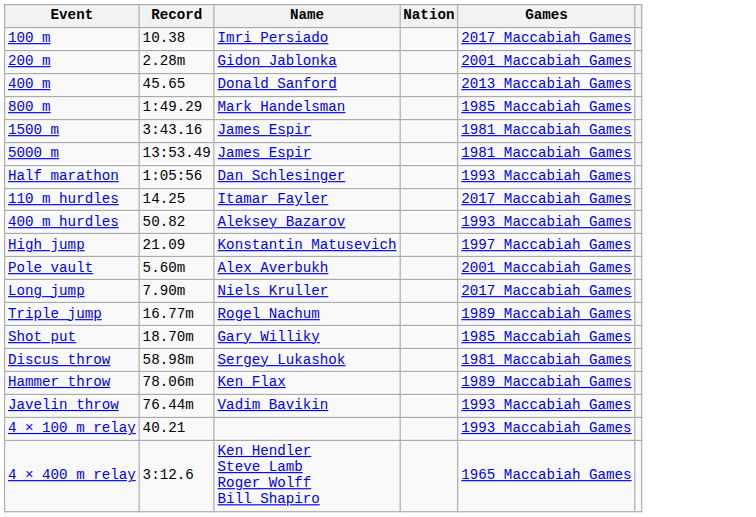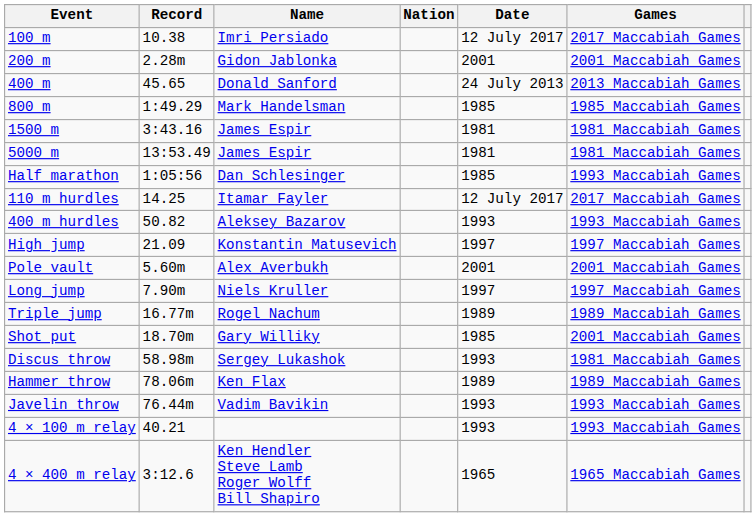+ column: Date | 12 July 2017 | 2001 | 24 July 2013 | 1985 | 1981 | 1981 | 1985 | 12 July 2017 | 1993 | 1997 | 2001 | 1997 | 1989 | 1985 | 1993 | 1989 | 1993 | 1993 | 1965
Long jump | Games: 2017 Maccabiah Games -> 1997 Maccabiah Games
Shot put | Games: 1985 Maccabiah Games -> 2001 Maccabiah Games
